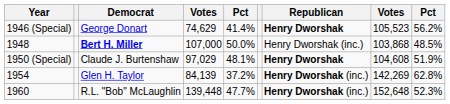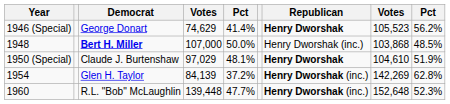Claude J. Burtenshaw | column 8: 104,608 -> 104,610
